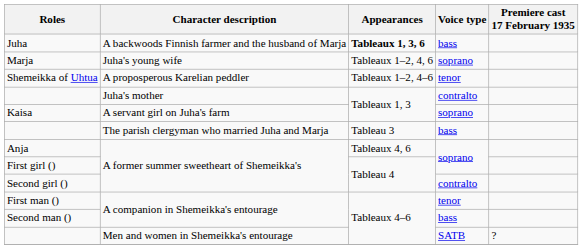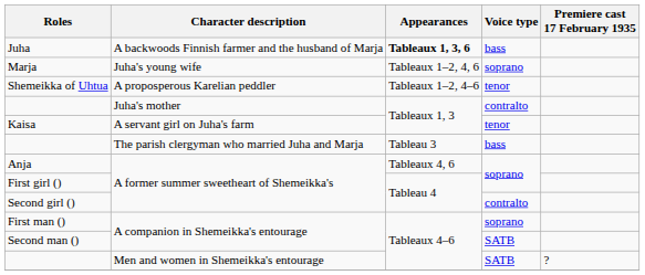Kaisa | Voice type: soprano -> tenor
First man () | Voice type: tenor -> soprano
Second man () | Voice type: bass -> SATB
